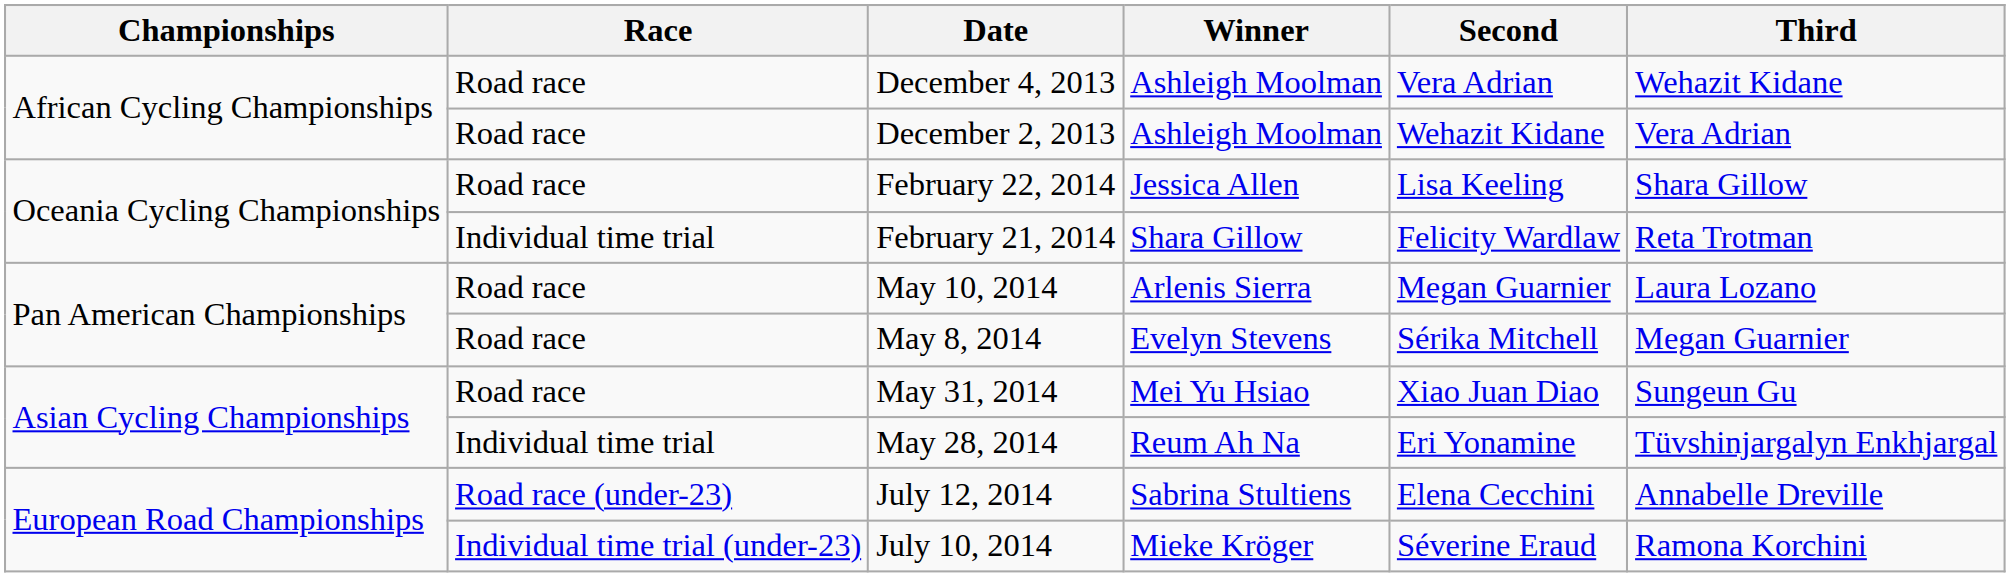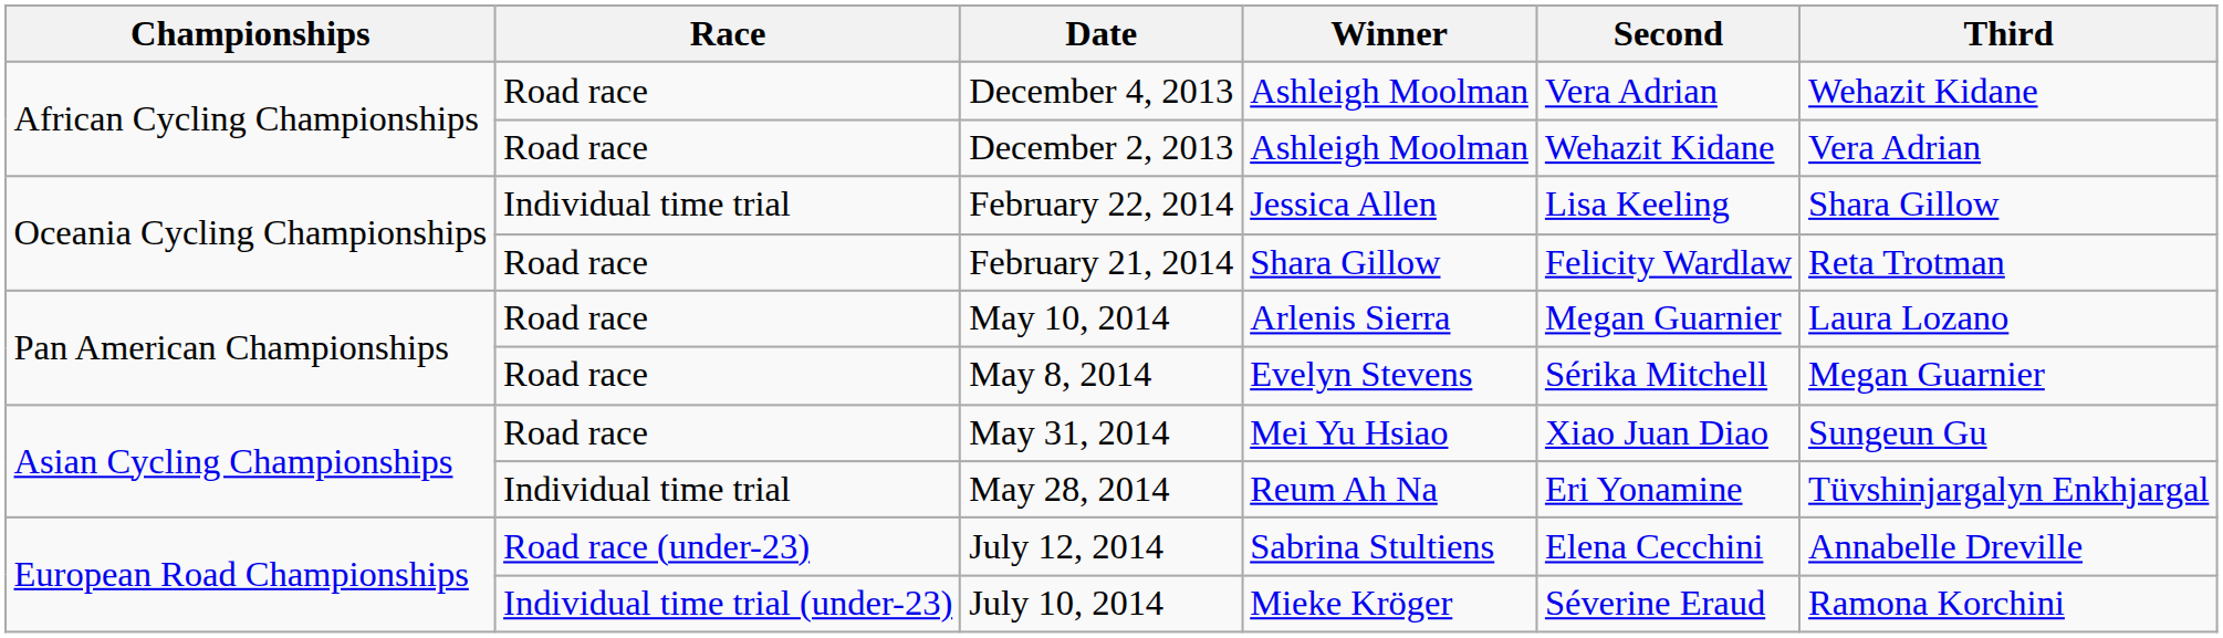February 22, 2014 | Race: Road race -> Individual time trial
February 21, 2014 | Race: Individual time trial -> Road race
